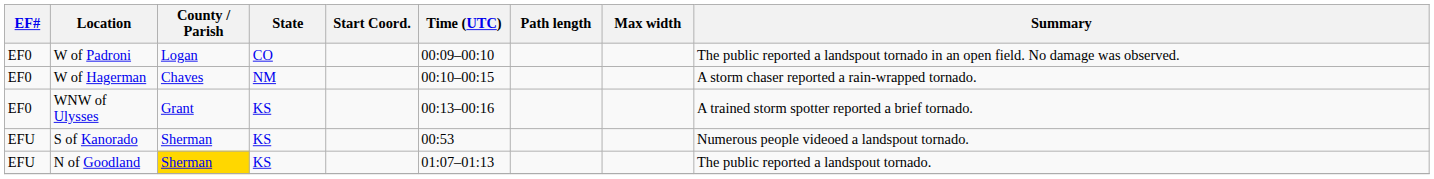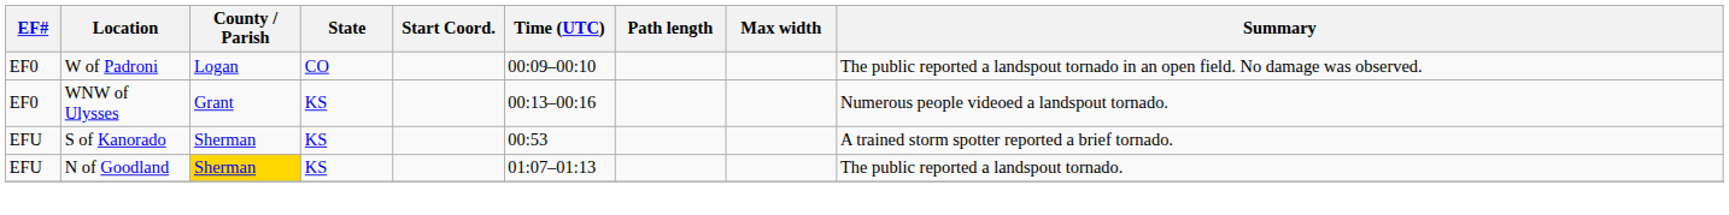- row: EF0 | W of Hagerman | Chaves | NM | 00:10–00:15 | A storm chaser reported a rain-wrapped tornado.
WNW of Ulysses | Summary: A trained storm spotter reported a brief tornado. -> Numerous people videoed a landspout tornado.
S of Kanorado | Summary: Numerous people videoed a landspout tornado. -> A trained storm spotter reported a brief tornado.
